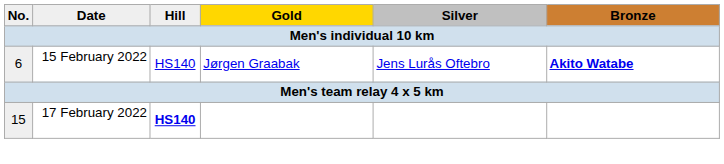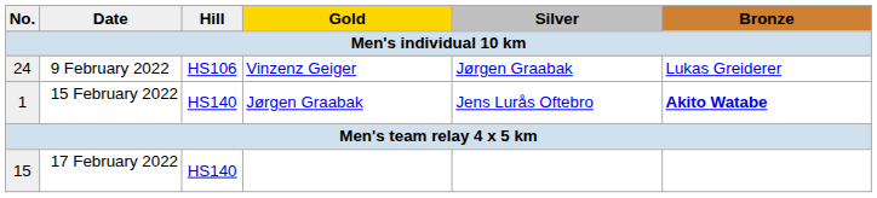+ row: 24 | 9 February 2022 | HS106 | Vinzenz Geiger | Jørgen Graabak | Lukas Greiderer
15 February 2022 | No.: 6 -> 1
17 February 2022 | Hill: bold -> normal
